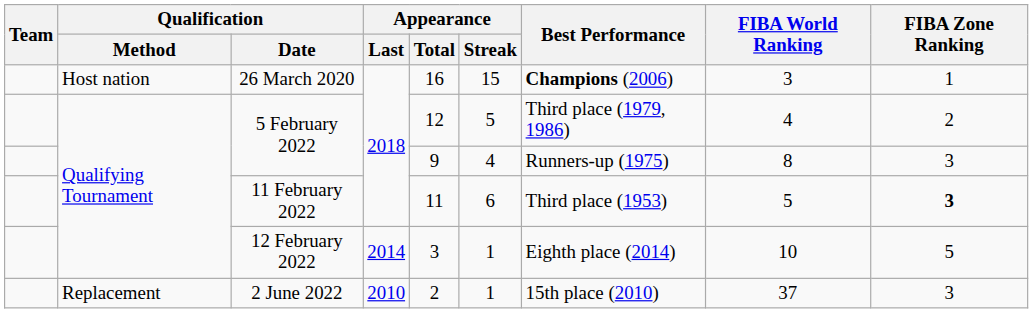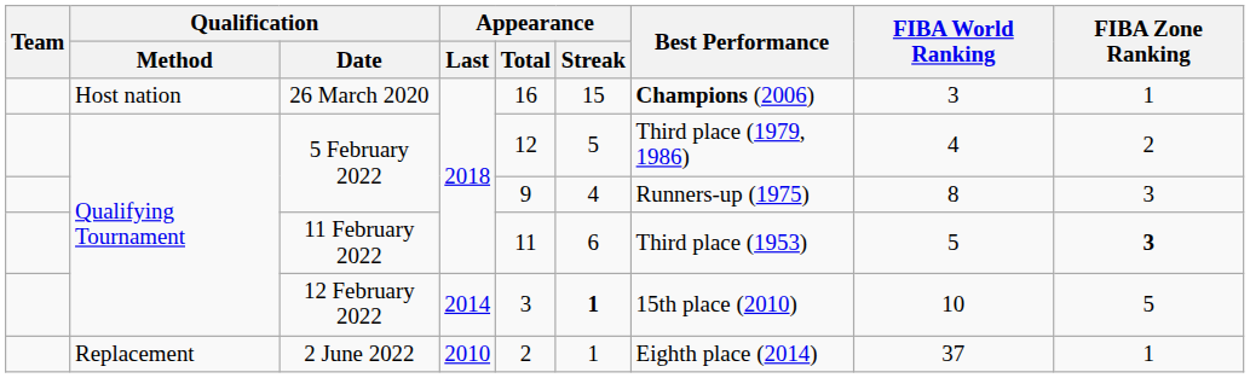12 February 2022 | Appearance / Streak: normal -> bold
12 February 2022 | Best Performance: Eighth place (2014) -> 15th place (2010)
2 June 2022 | Best Performance: 15th place (2010) -> Eighth place (2014)
2 June 2022 | FIBA Zone Ranking: 3 -> 1
